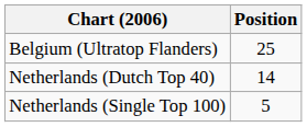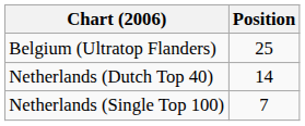Netherlands (Single Top 100) | Position: 5 -> 7
